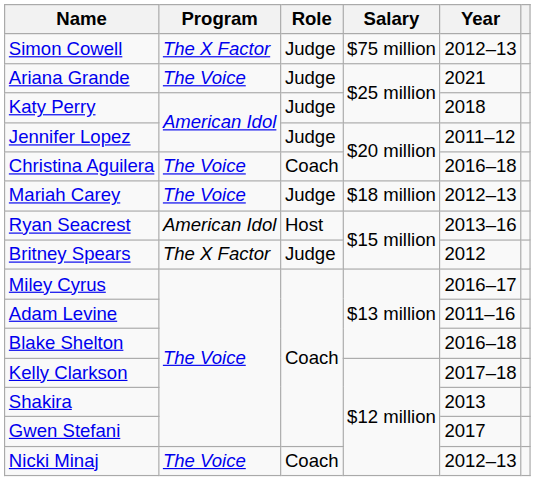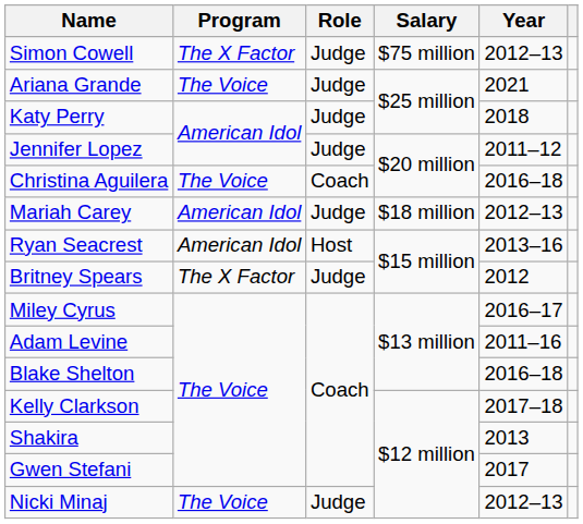Mariah Carey | Program: The Voice -> American Idol
Nicki Minaj | Role: Coach -> Judge
